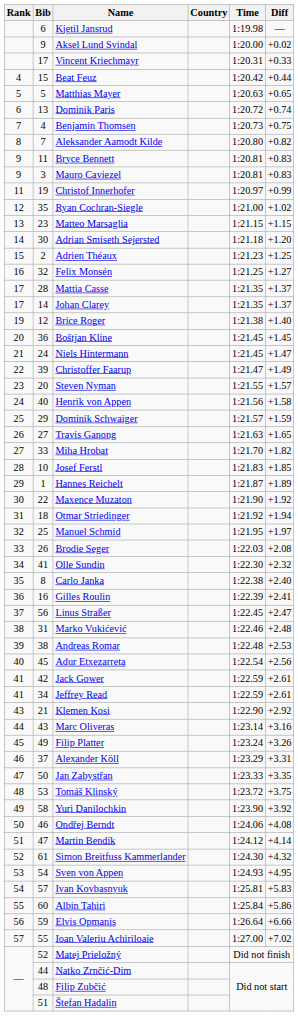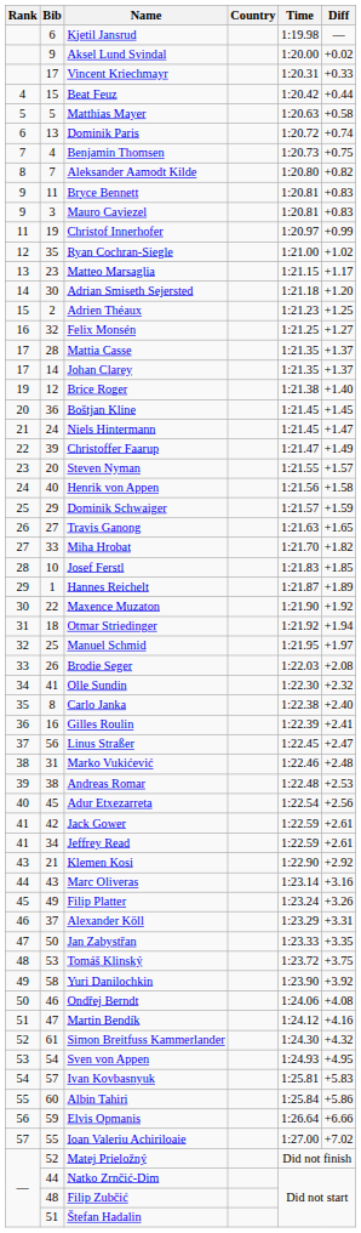Matthias Mayer | Diff: +0.65 -> +0.58
Matteo Marsaglia | Diff: +1.15 -> +1.17
Martin Bendík | Diff: +4.14 -> +4.16
